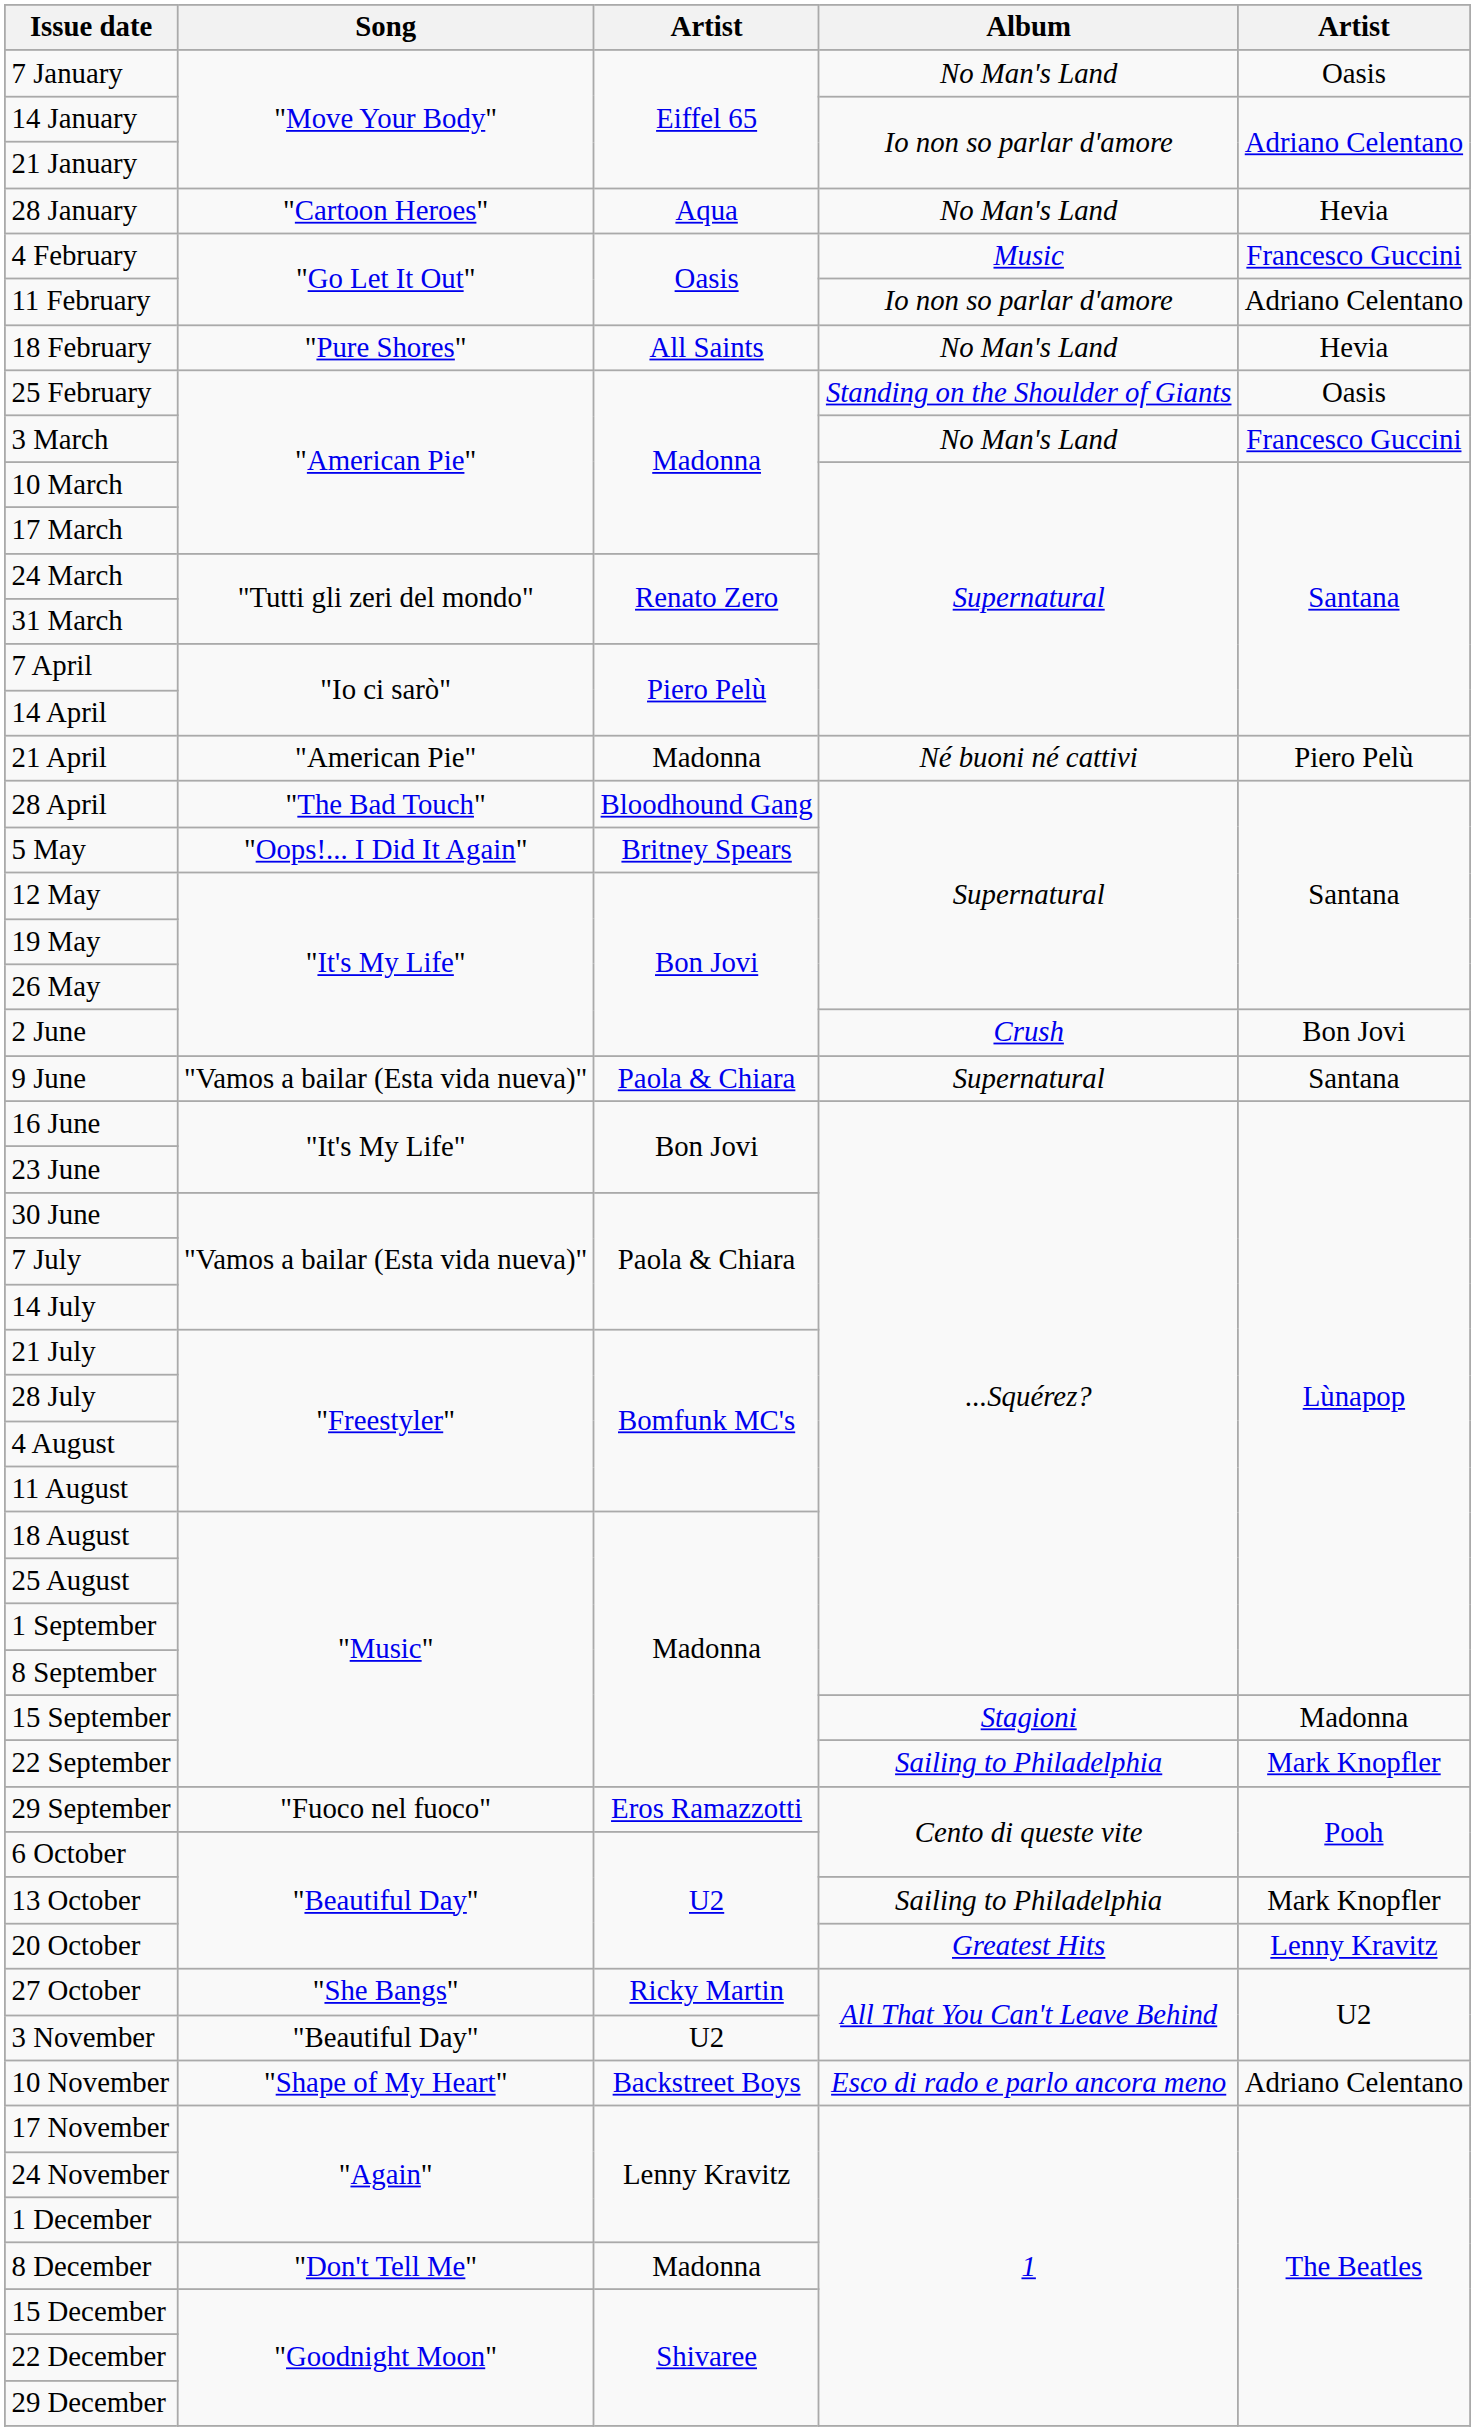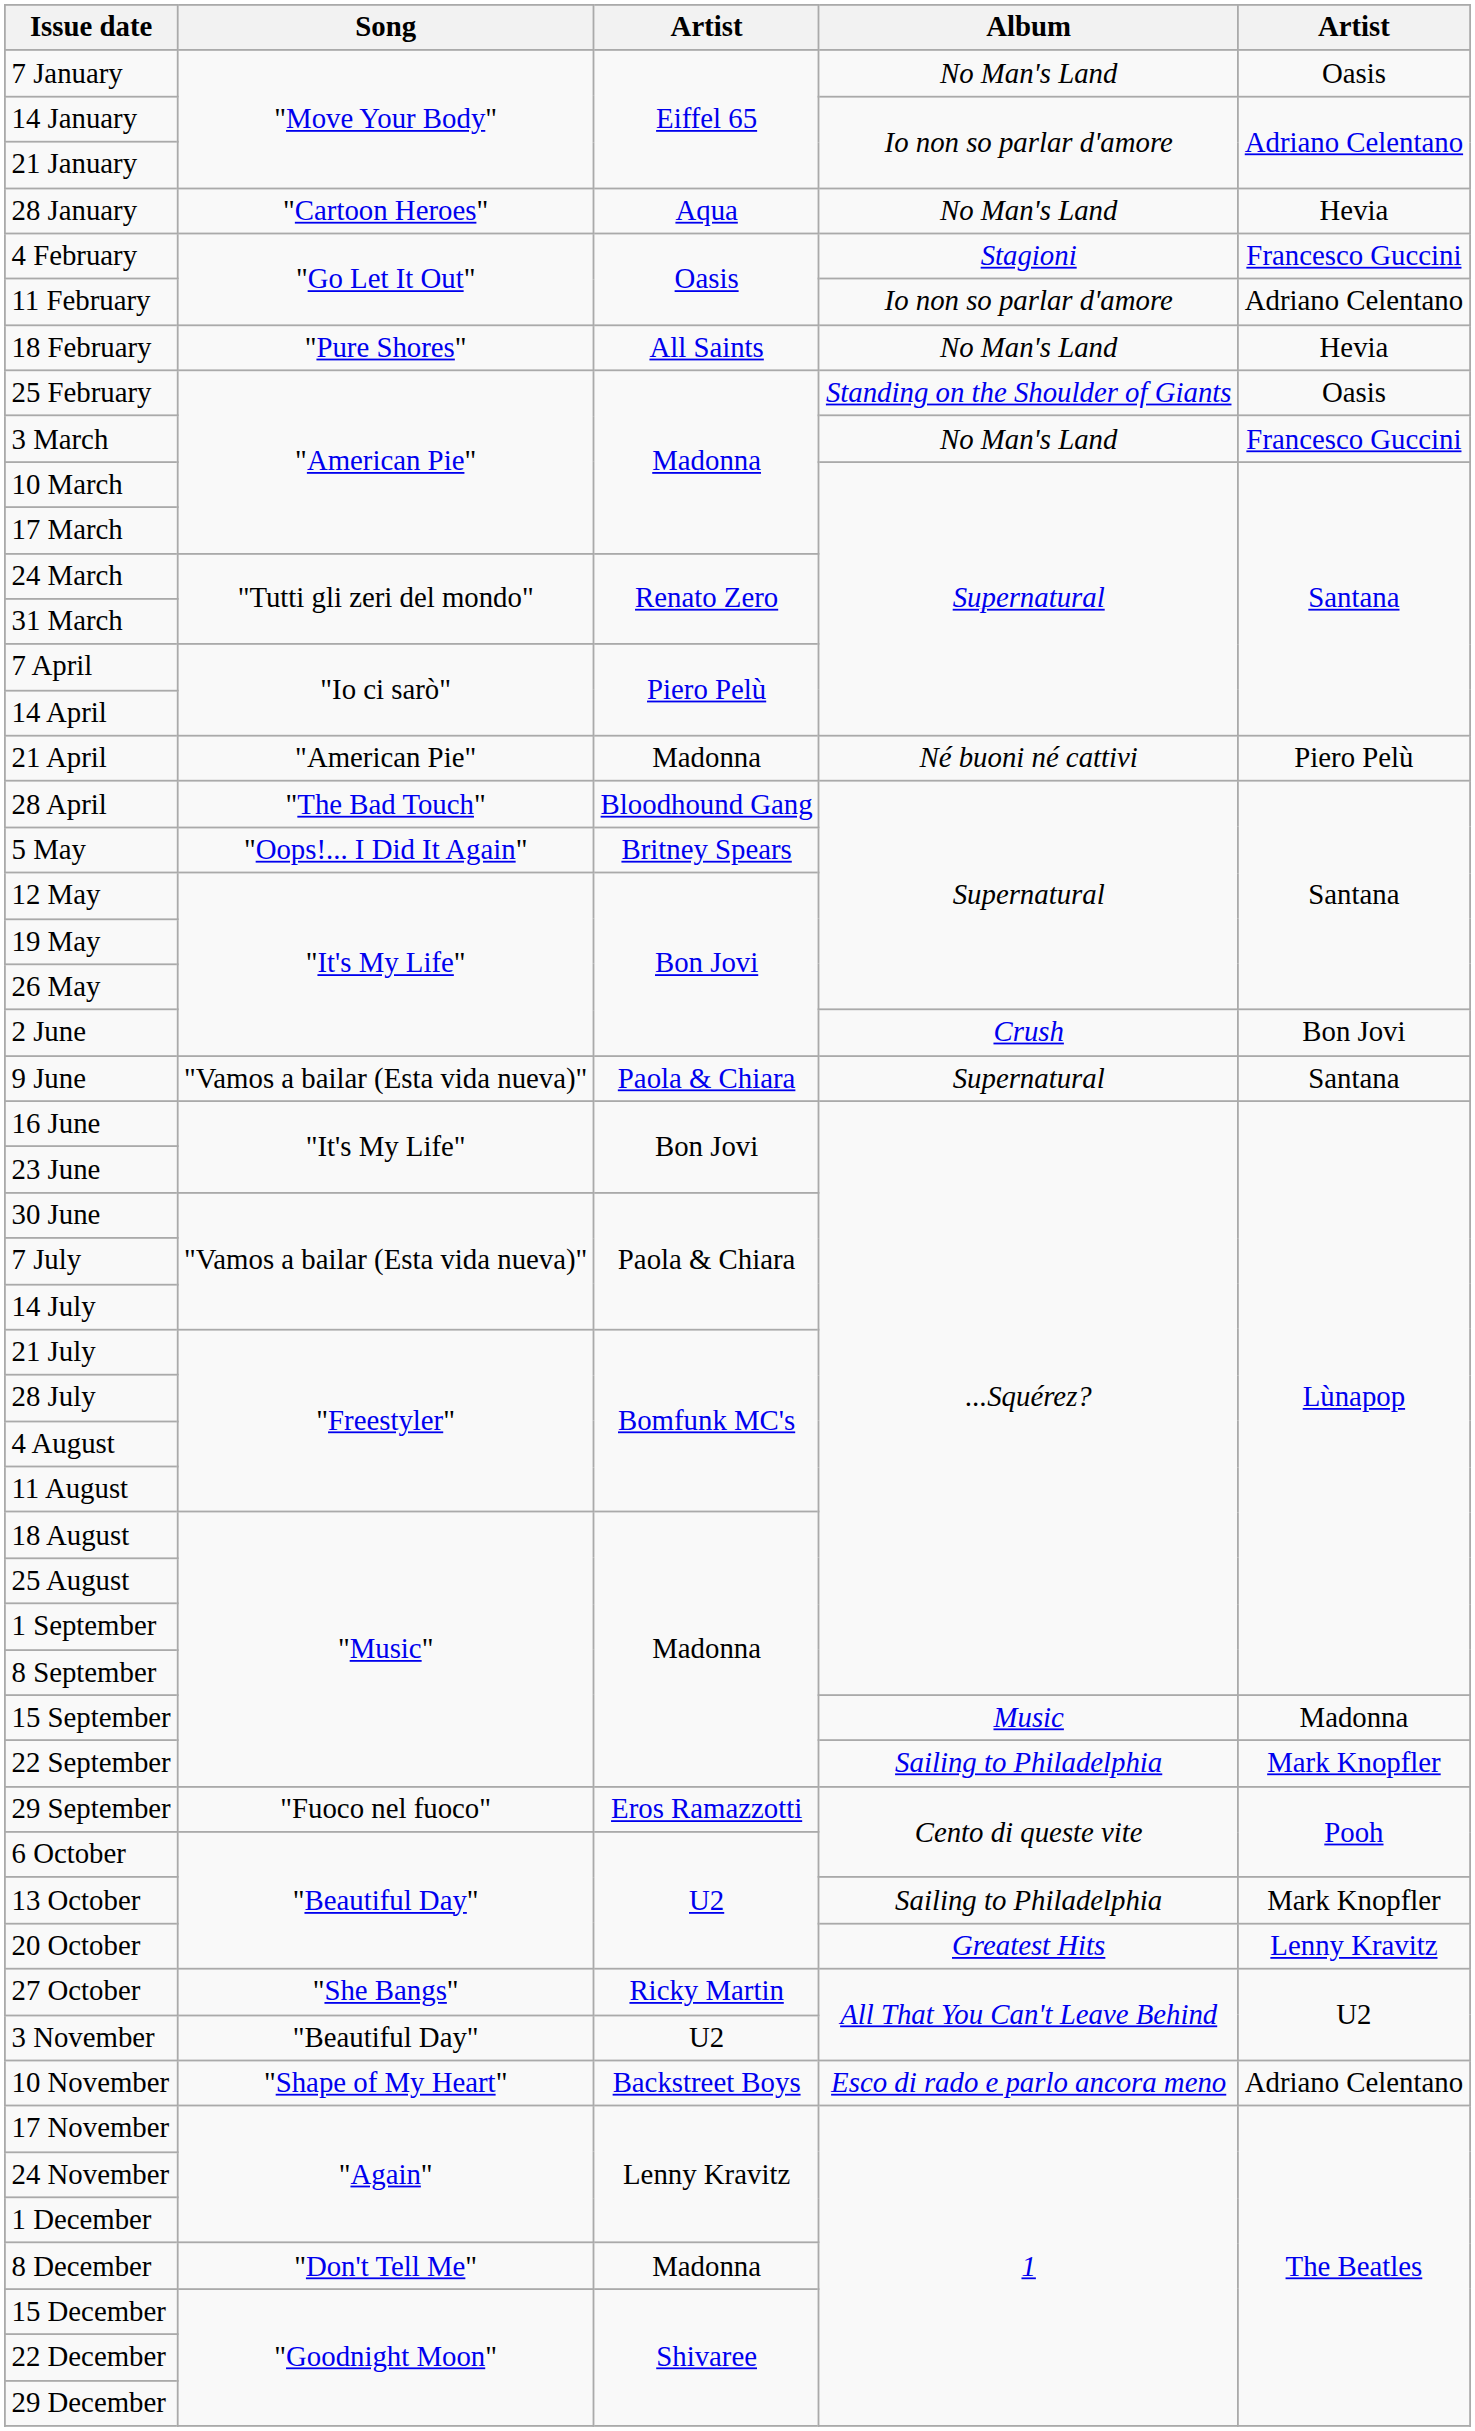4 February | Album: Music -> Stagioni
15 September | Album: Stagioni -> Music
